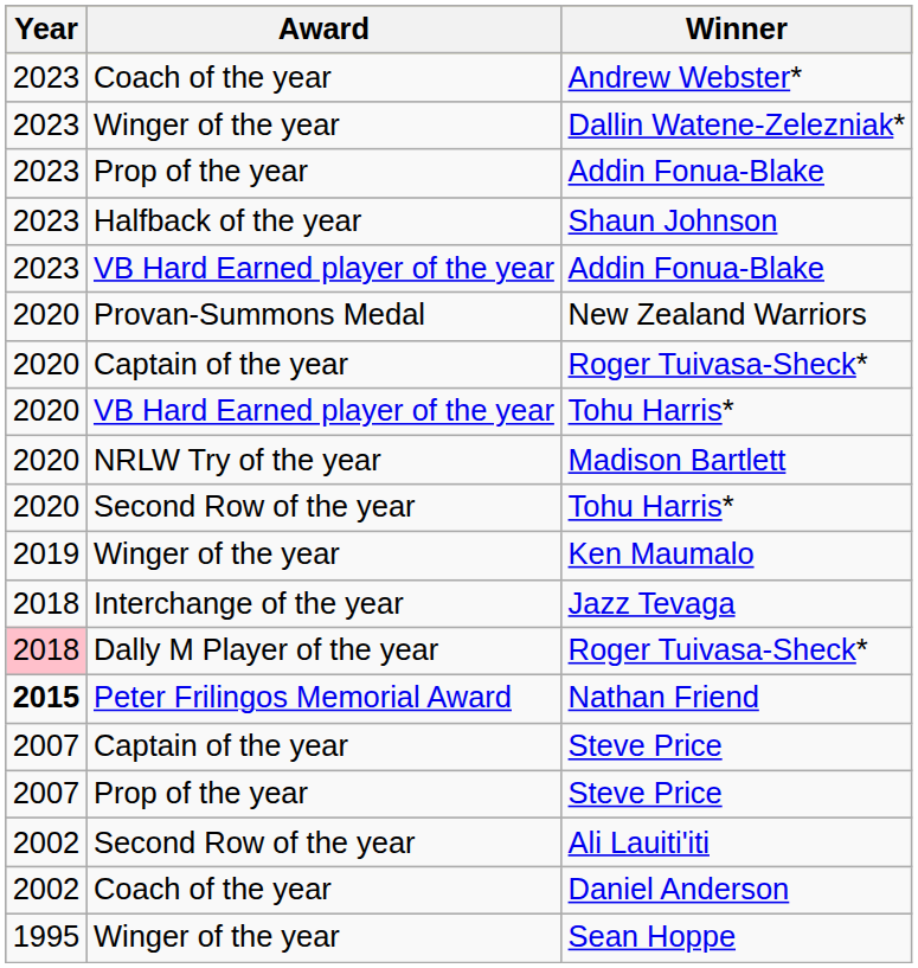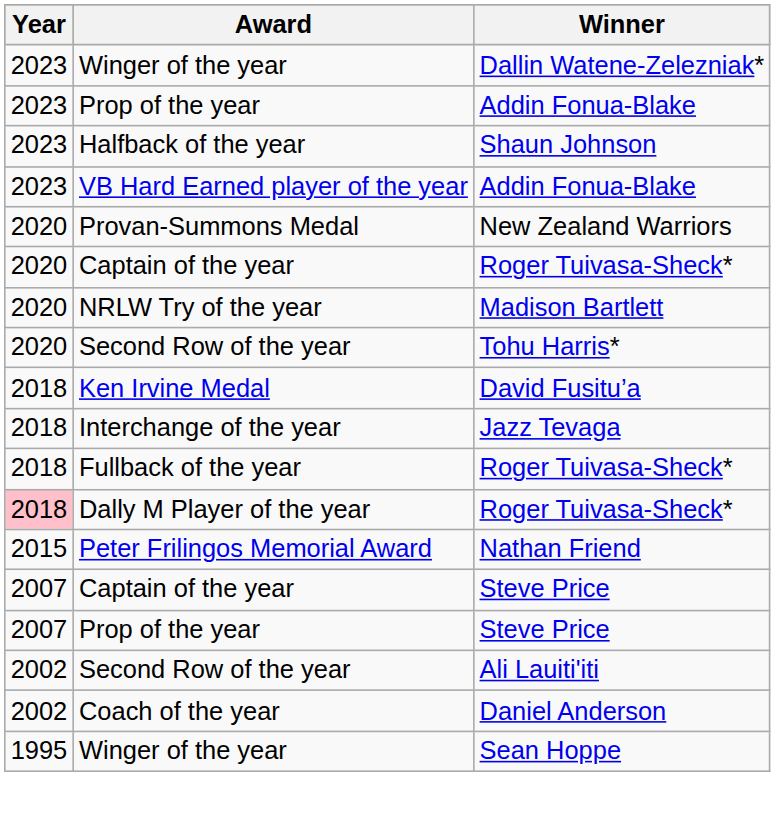- row: 2023 | Coach of the year | Andrew Webster*
- row: 2020 | VB Hard Earned player of the year | Tohu Harris*
- row: 2019 | Winger of the year | Ken Maumalo
+ row: 2018 | Ken Irvine Medal | David Fusitu’a
+ row: 2018 | Fullback of the year | Roger Tuivasa-Sheck*
Nathan Friend | Year: bold -> normal
